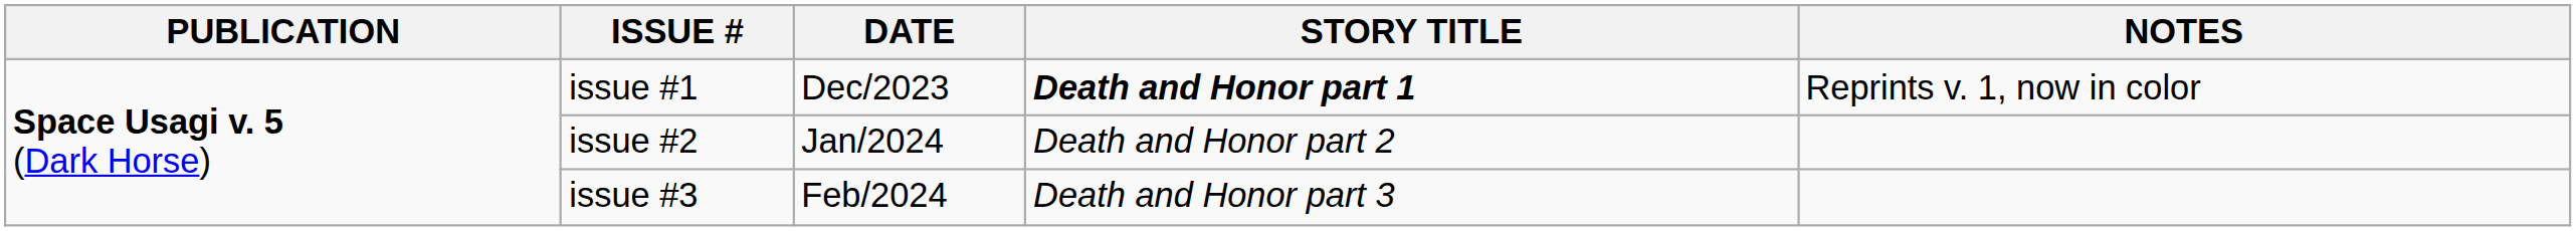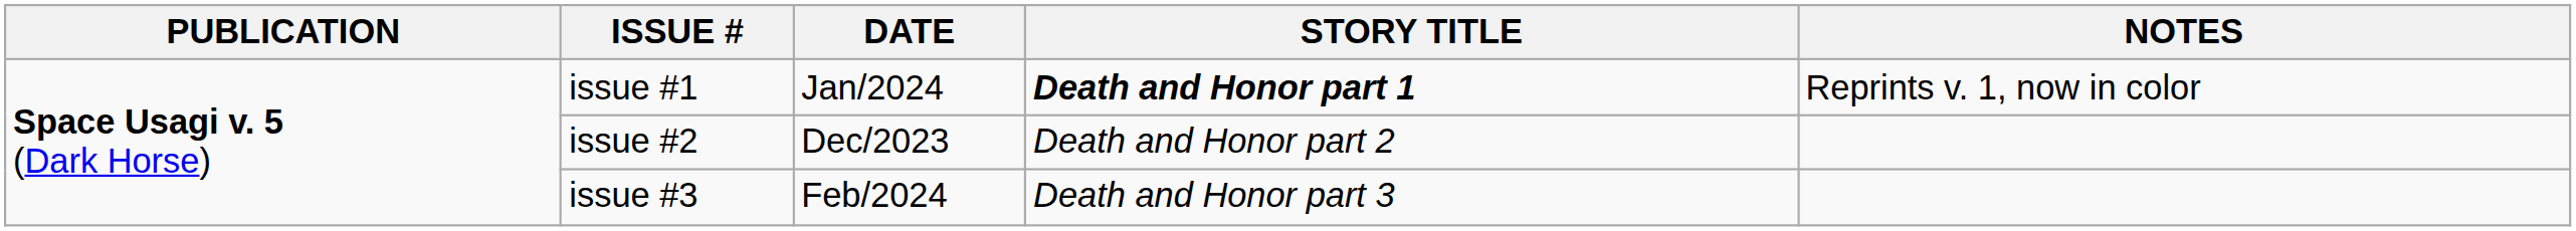issue #1 | DATE: Dec/2023 -> Jan/2024
issue #2 | DATE: Jan/2024 -> Dec/2023
